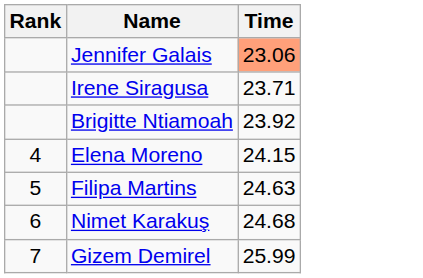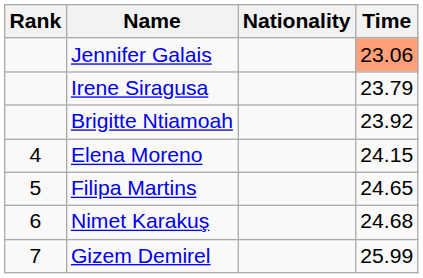+ column: Nationality
Irene Siragusa | Time: 23.71 -> 23.79
Filipa Martins | Time: 24.63 -> 24.65
